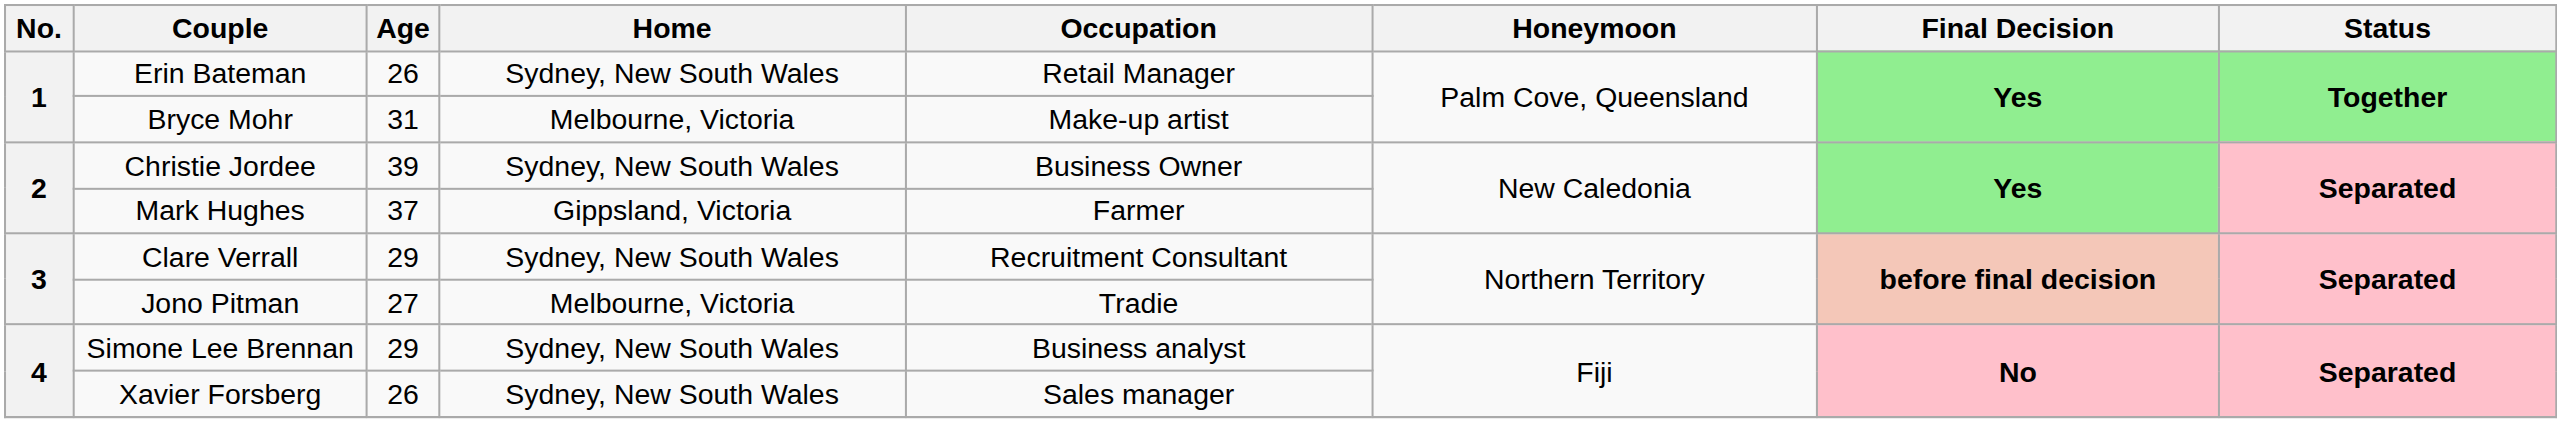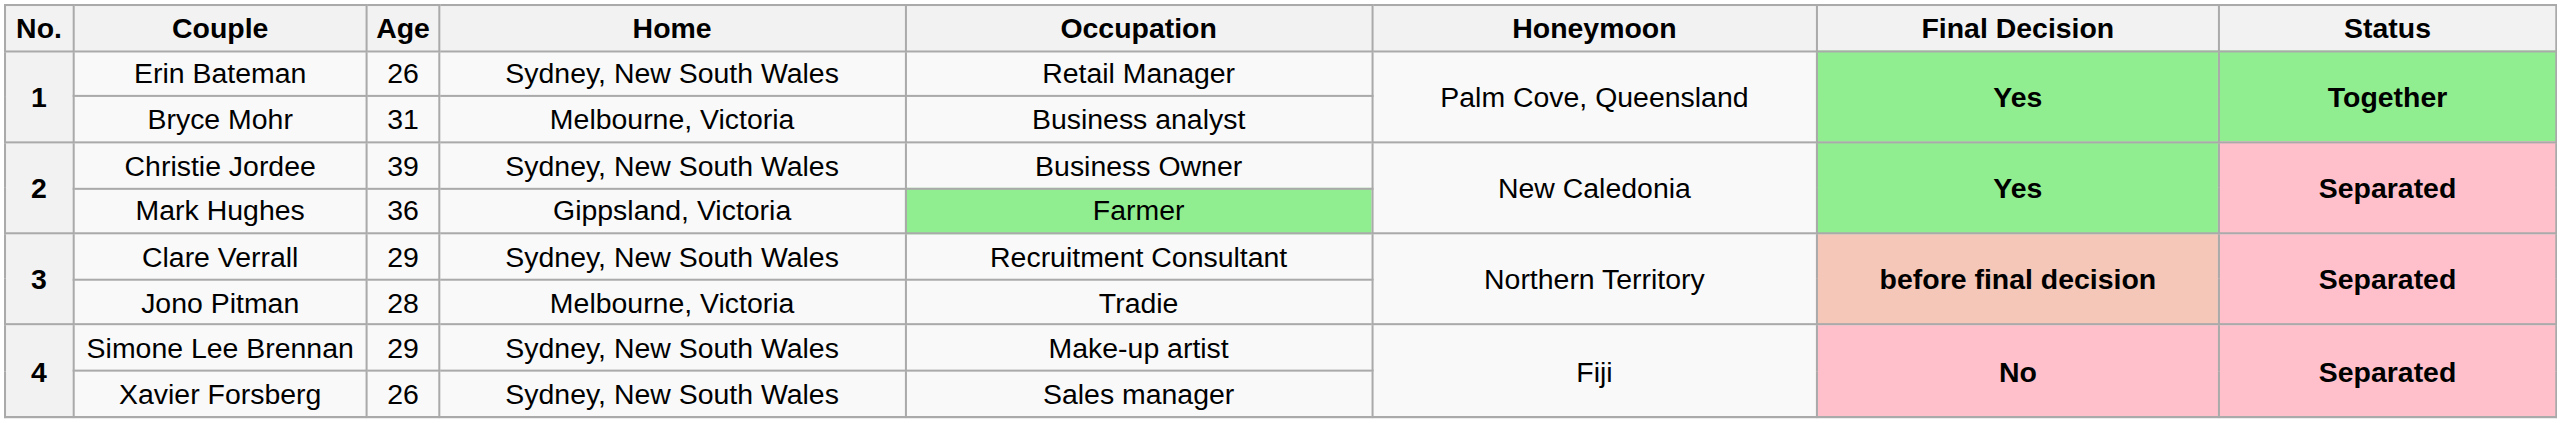Bryce Mohr | Occupation: Make-up artist -> Business analyst
Mark Hughes | Age: 37 -> 36
Mark Hughes | Occupation: no background -> lightgreen background
Jono Pitman | Age: 27 -> 28
Simone Lee Brennan | Occupation: Business analyst -> Make-up artist
